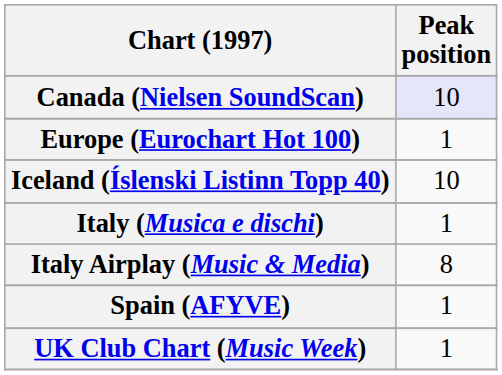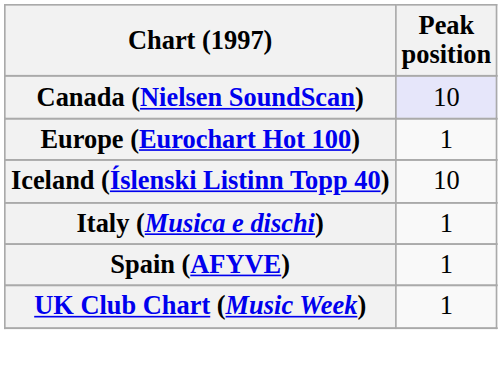- row: Italy Airplay (Music & Media) | 8
